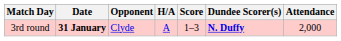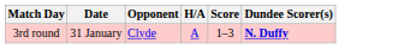- column: Attendance | 2,000
3rd round | Date: bold -> normal
